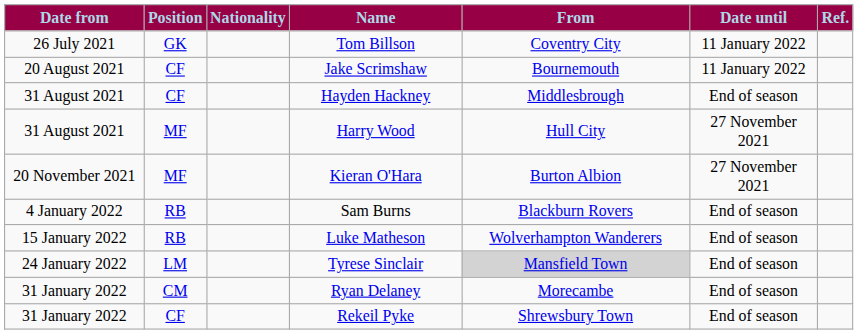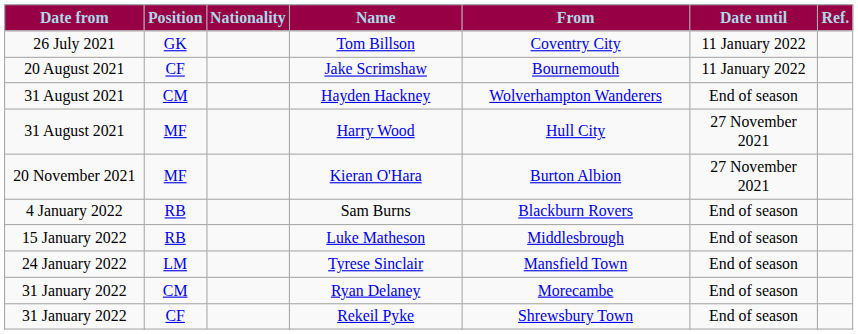Hayden Hackney | Position: CF -> CM
Hayden Hackney | From: Middlesbrough -> Wolverhampton Wanderers
Luke Matheson | From: Wolverhampton Wanderers -> Middlesbrough
Tyrese Sinclair | From: lightgrey background -> no background
